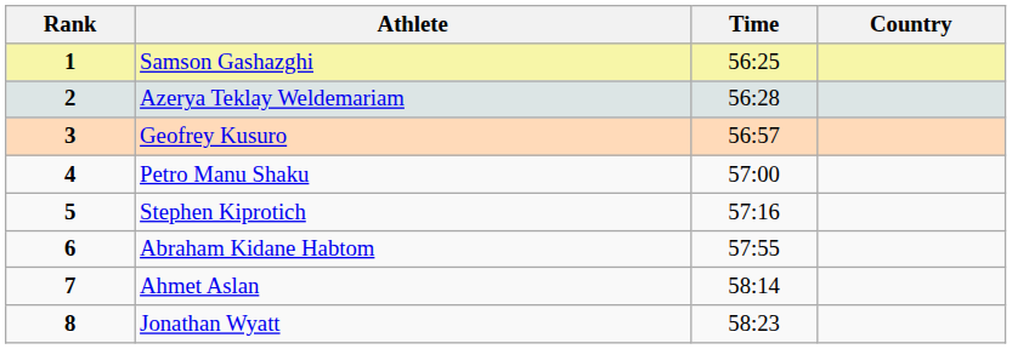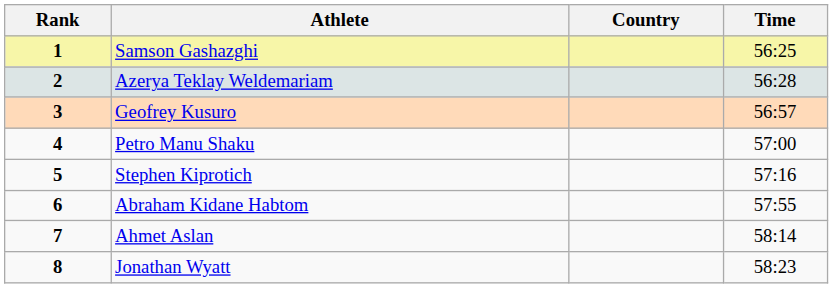columns swapped: Country <-> Time
